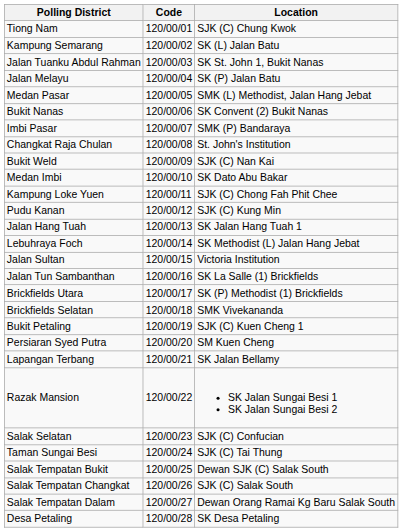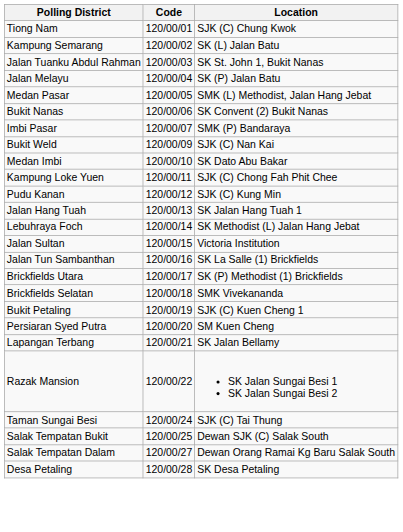- row: Changkat Raja Chulan | 120/00/08 | St. John's Institution
- row: Salak Selatan | 120/00/23 | SJK (C) Confucian
- row: Salak Tempatan Changkat | 120/00/26 | SJK (C) Salak South
